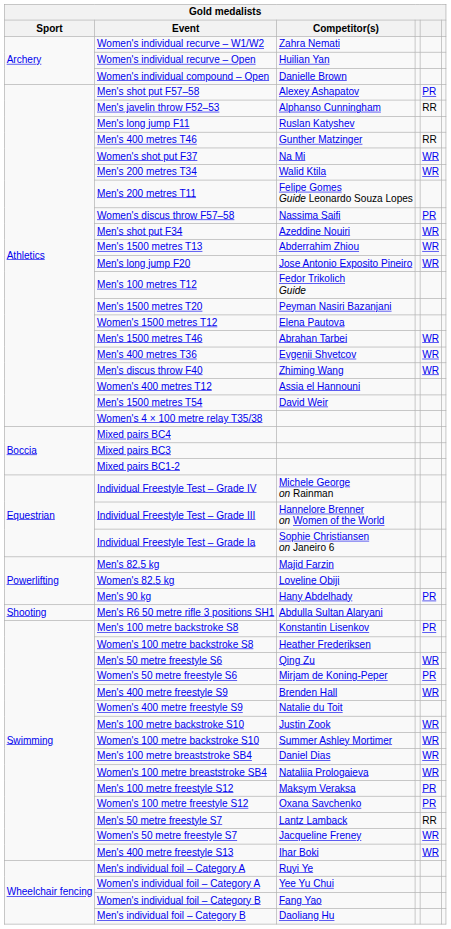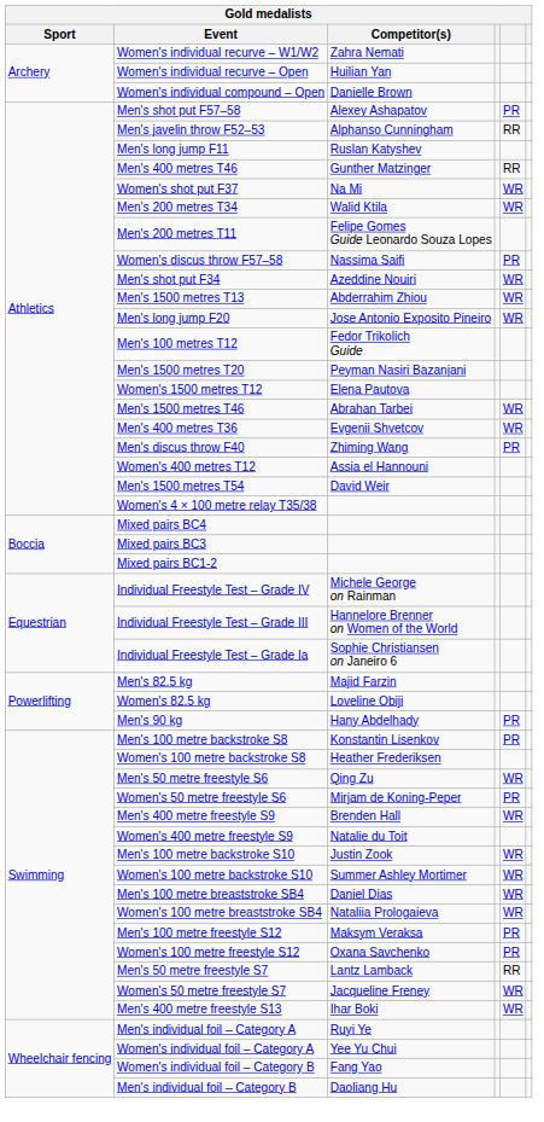Men's discus throw F40 | column 5: WR -> PR
- row: Shooting | Men's R6 50 metre rifle 3 positions SH1 | Abdulla Sultan Alaryani
